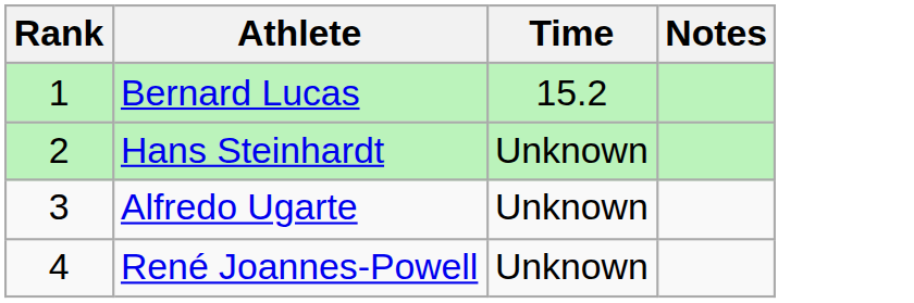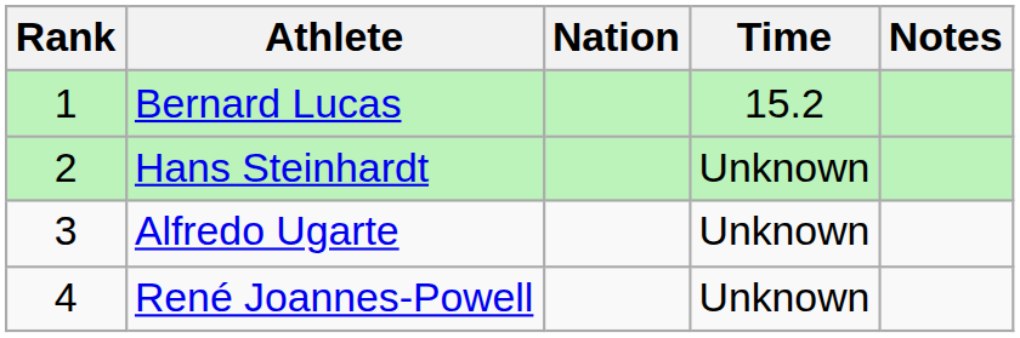+ column: Nation
